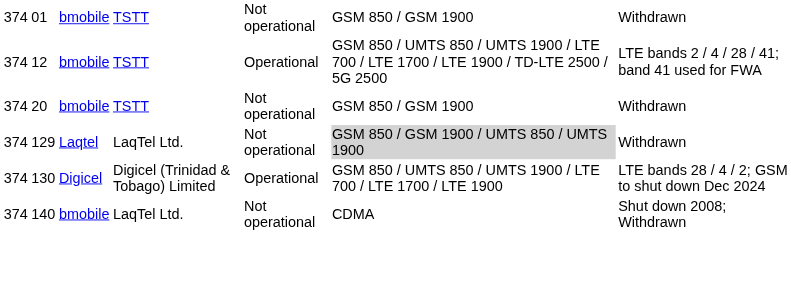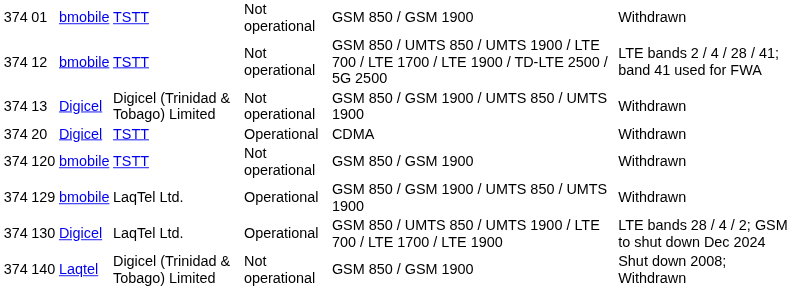12 | column 5: Operational -> Not operational
+ row: 374 | 13 | Digicel | Digicel (Trinidad & Tobago) Limited | Not operational | GSM 850 / GSM 1900 / UMTS 850 / UMTS 1900 | Withdrawn
20 | column 3: bmobile -> Digicel
20 | column 5: Not operational -> Operational
20 | column 6: GSM 850 / GSM 1900 -> CDMA
+ row: 374 | 120 | bmobile | TSTT | Not operational | GSM 850 / GSM 1900 | Withdrawn
129 | column 3: Laqtel -> bmobile
129 | column 5: Not operational -> Operational
129 | column 6: lightgrey background -> no background
130 | column 4: Digicel (Trinidad & Tobago) Limited -> LaqTel Ltd.
140 | column 3: bmobile -> Laqtel
140 | column 4: LaqTel Ltd. -> Digicel (Trinidad & Tobago) Limited
140 | column 6: CDMA -> GSM 850 / GSM 1900
